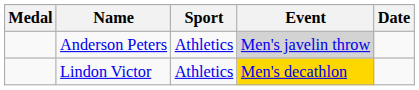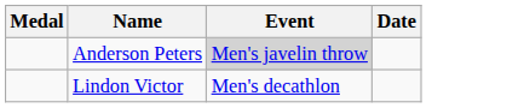- column: Sport | Athletics | Athletics
Lindon Victor | Event: gold background -> no background
